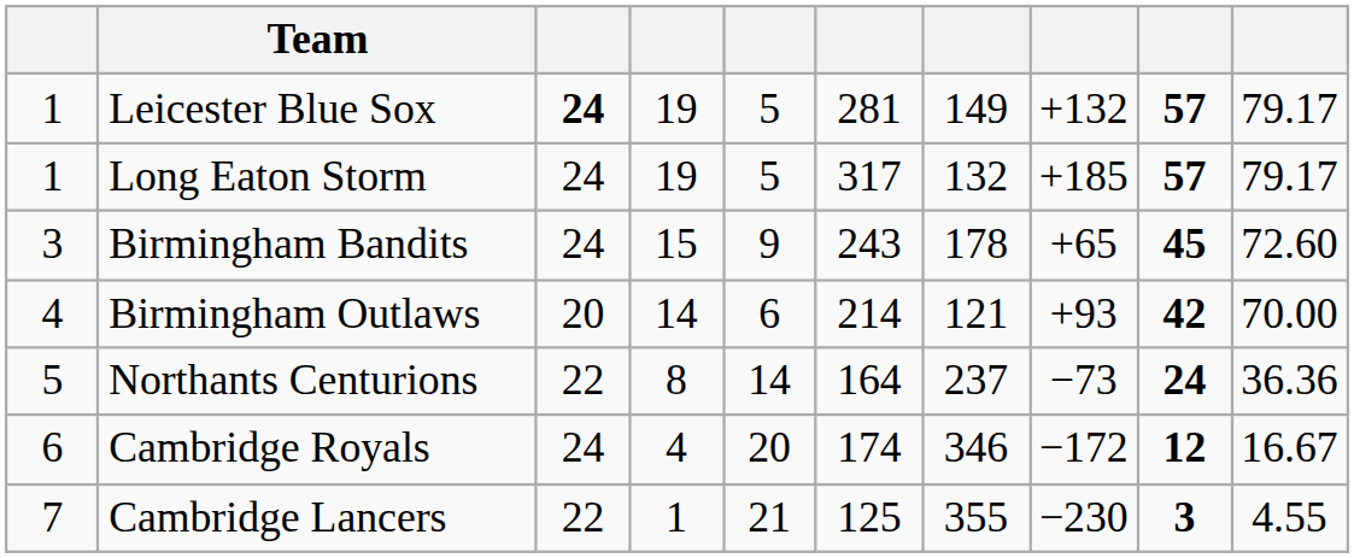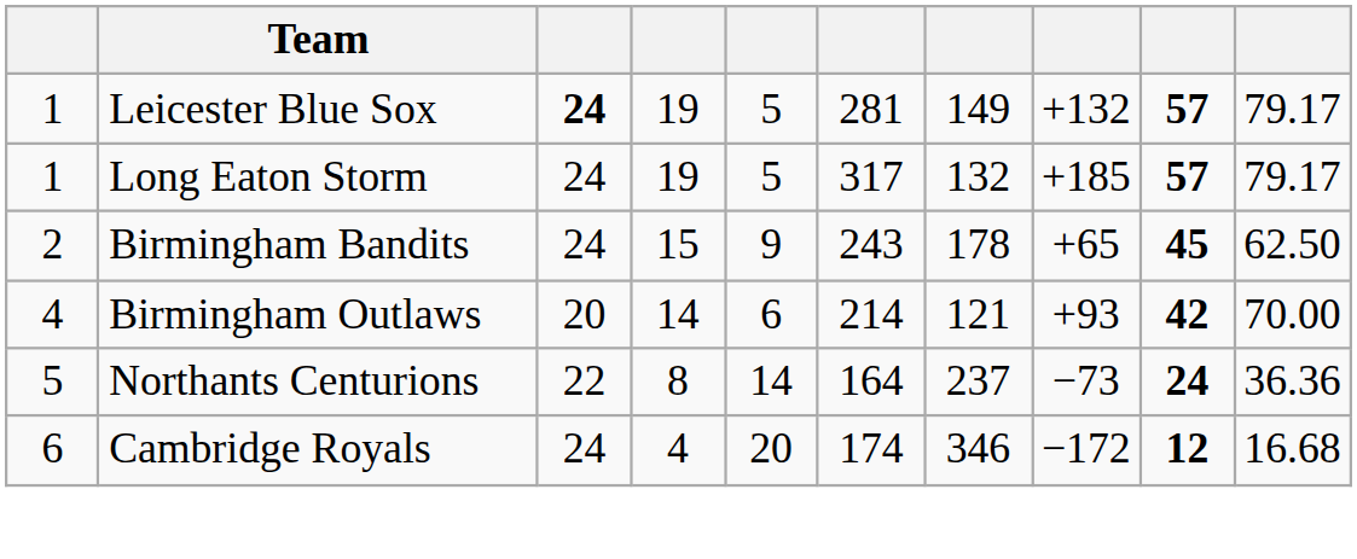Birmingham Bandits | column 1: 3 -> 2
Birmingham Bandits | column 10: 72.60 -> 62.50
Cambridge Royals | column 10: 16.67 -> 16.68
- row: 7 | Cambridge Lancers | 22 | 1 | 21 | 125 | 355 | −230 | 3 | 4.55
